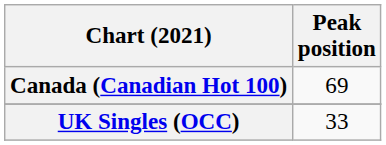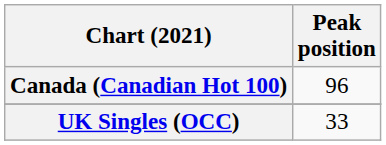Canada (Canadian Hot 100) | Peak position: 69 -> 96
